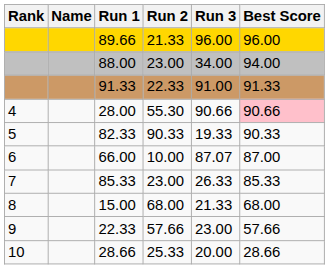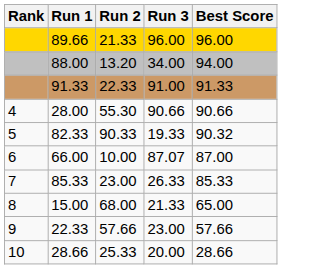- column: Name
88.00 | Run 2: 23.00 -> 13.20
28.00 | Best Score: pink background -> no background
82.33 | Best Score: 90.33 -> 90.32
15.00 | Best Score: 68.00 -> 65.00
